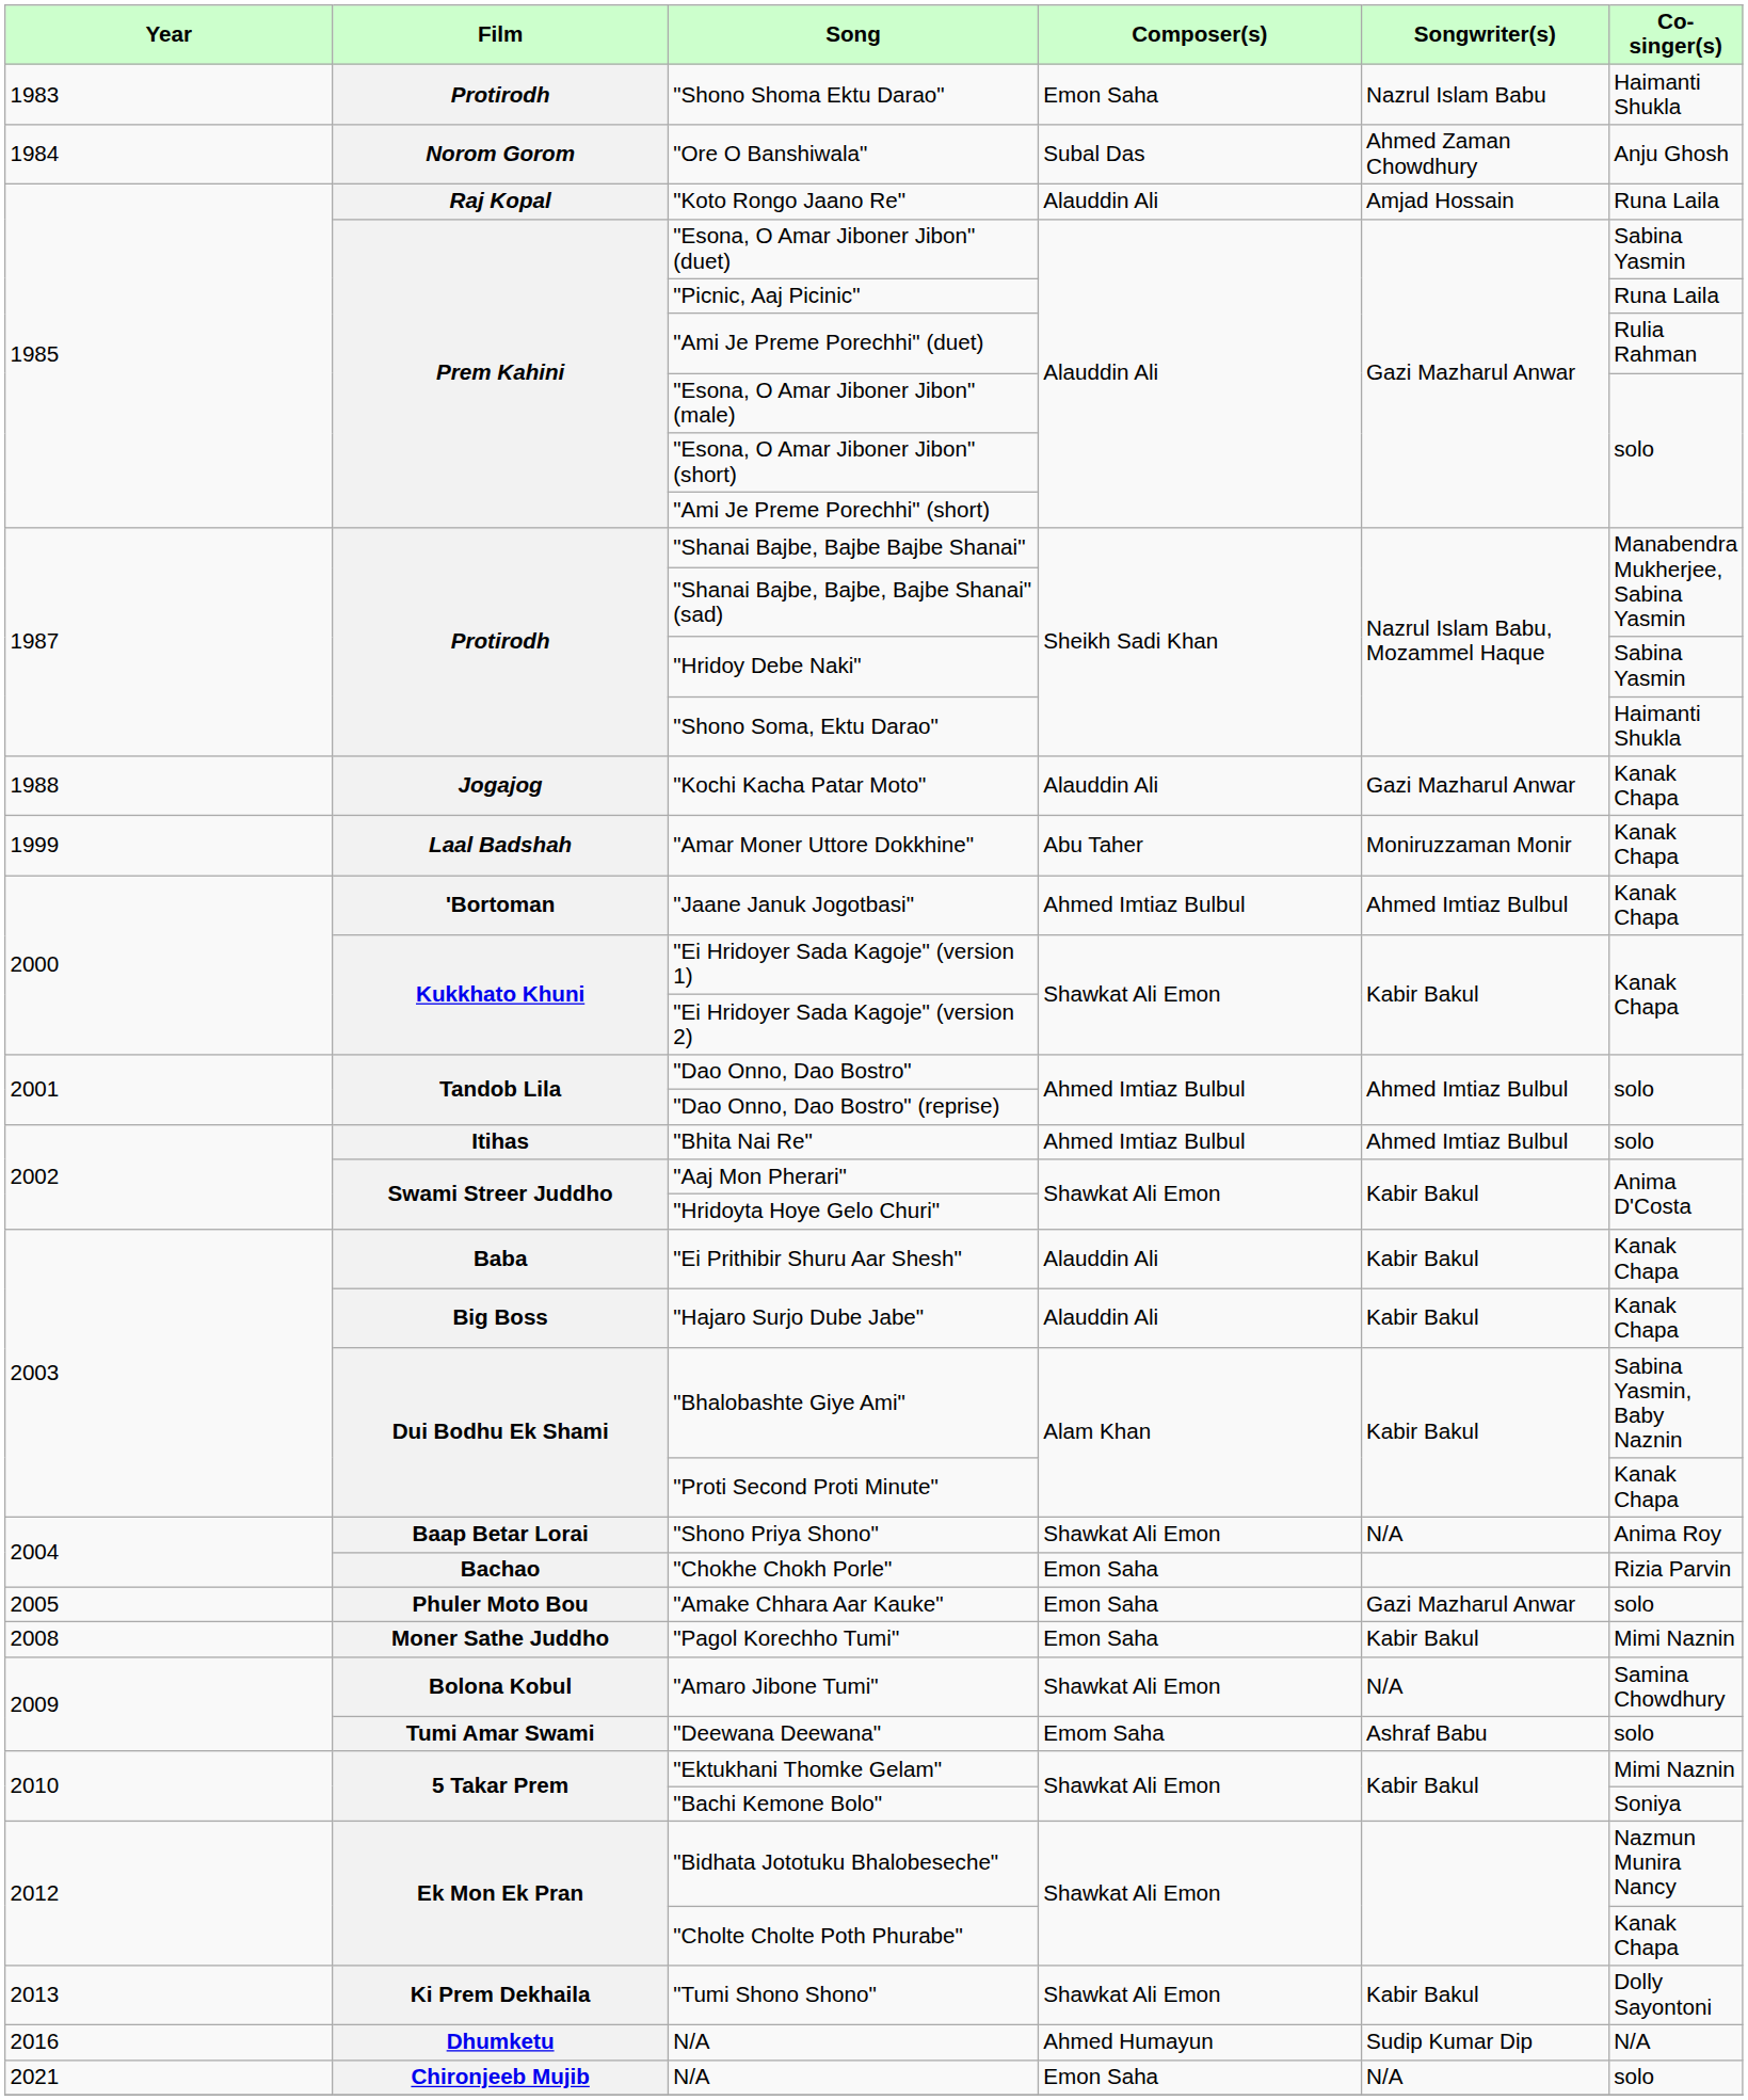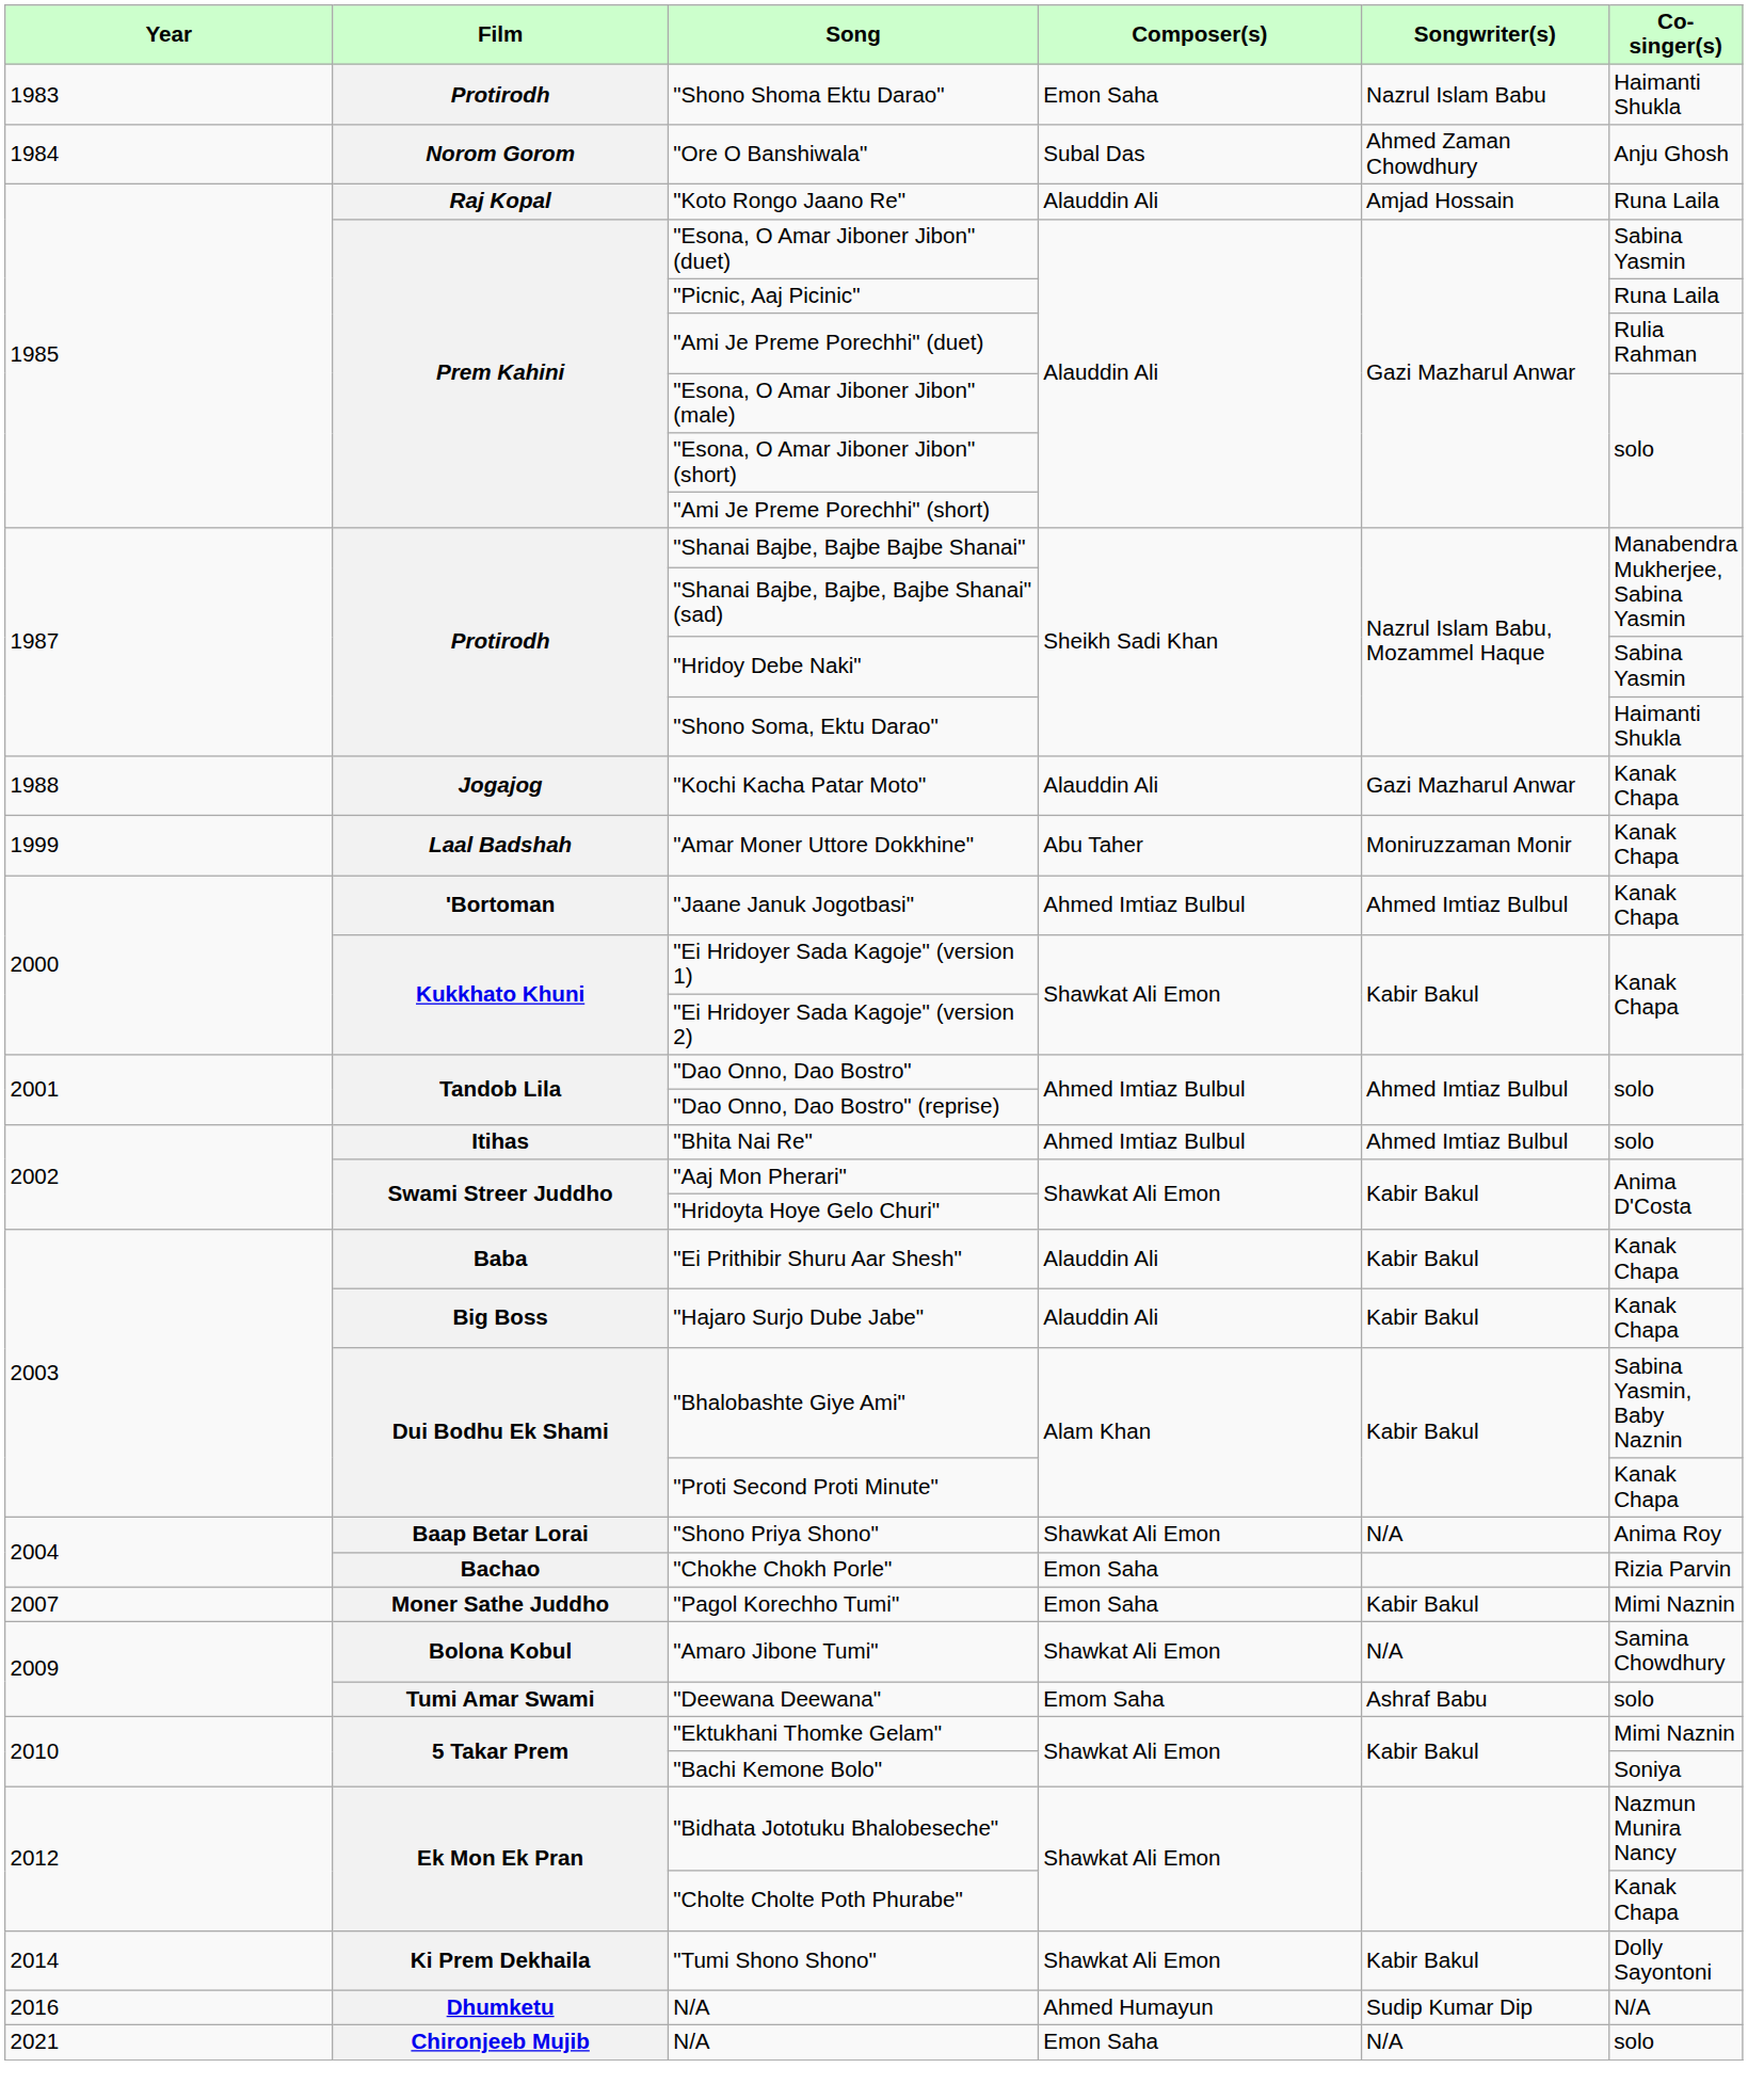- row: 2005 | Phuler Moto Bou | "Amake Chhara Aar Kauke" | Emon Saha | Gazi Mazharul Anwar | solo
"Pagol Korechho Tumi" | Year: 2008 -> 2007
"Tumi Shono Shono" | Year: 2013 -> 2014
